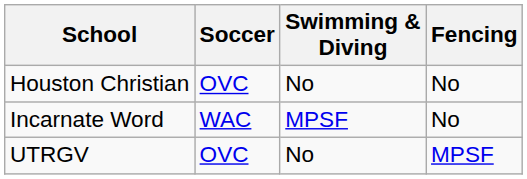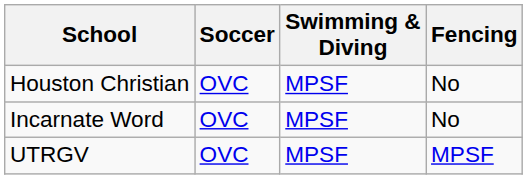Houston Christian | Swimming & Diving: No -> MPSF
Incarnate Word | Soccer: WAC -> OVC
UTRGV | Swimming & Diving: No -> MPSF
